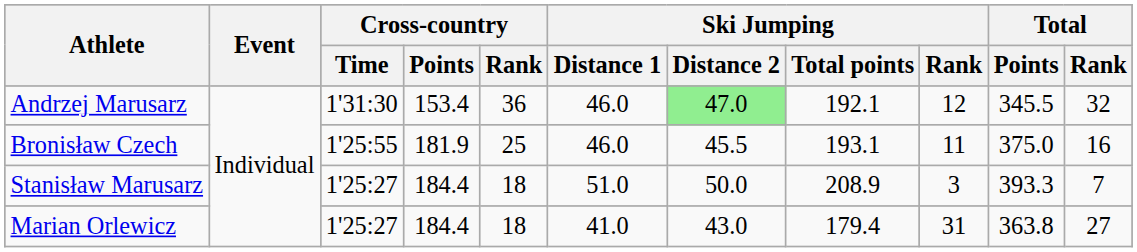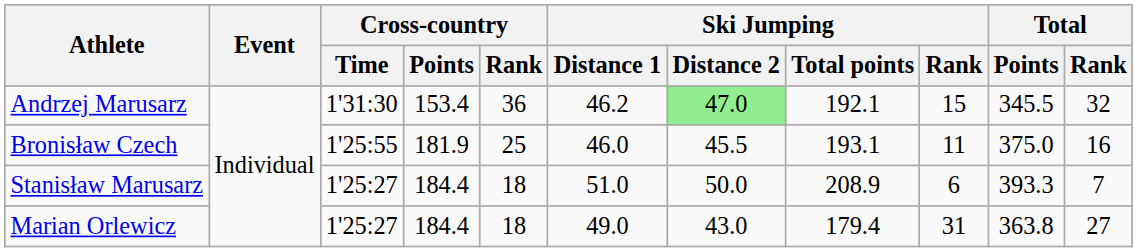Andrzej Marusarz | Ski Jumping / Distance 1: 46.0 -> 46.2
Andrzej Marusarz | Ski Jumping / Rank: 12 -> 15
Stanisław Marusarz | Ski Jumping / Rank: 3 -> 6
Marian Orlewicz | Ski Jumping / Distance 1: 41.0 -> 49.0
